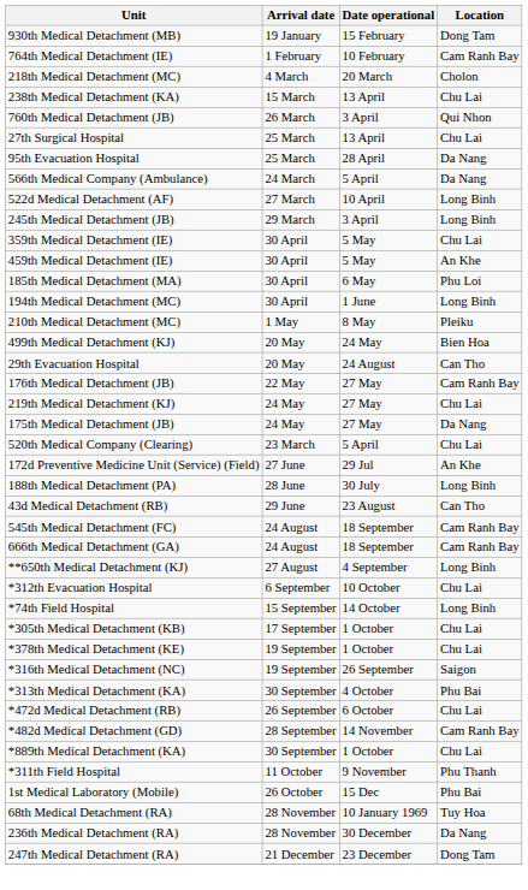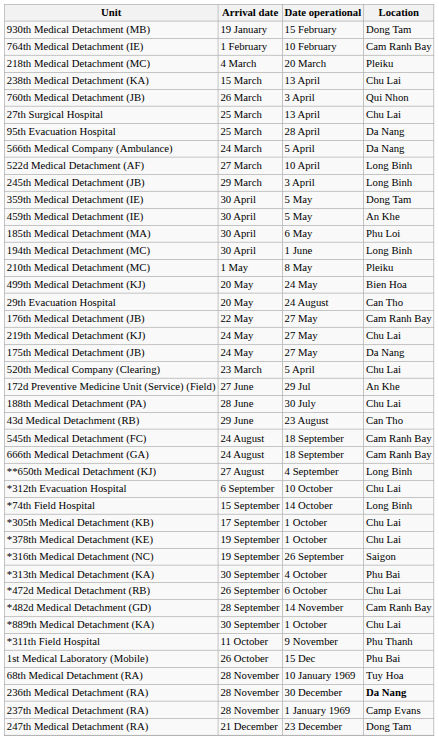218th Medical Detachment (MC) | Location: Cholon -> Pleiku
359th Medical Detachment (IE) | Location: Chu Lai -> Dong Tam
188th Medical Detachment (PA) | Location: Long Binh -> Chu Lai
236th Medical Detachment (RA) | Location: normal -> bold
+ row: 237th Medical Detachment (RA) | 28 November | 1 January 1969 | Camp Evans
